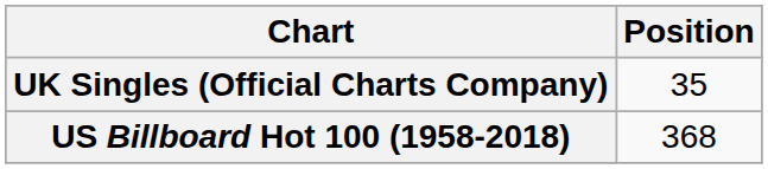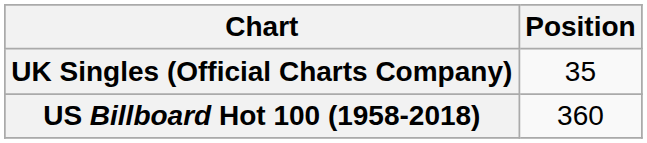US Billboard Hot 100 (1958-2018) | Position: 368 -> 360
